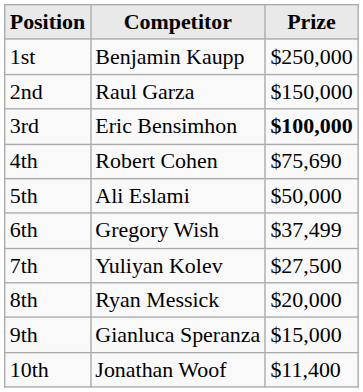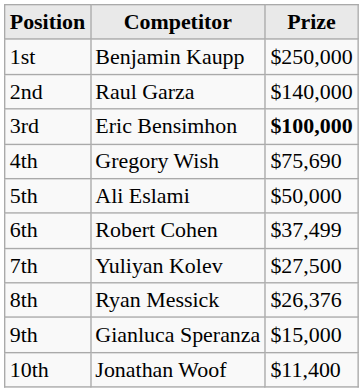2nd | Prize: $150,000 -> $140,000
4th | Competitor: Robert Cohen -> Gregory Wish
6th | Competitor: Gregory Wish -> Robert Cohen
8th | Prize: $20,000 -> $26,376
